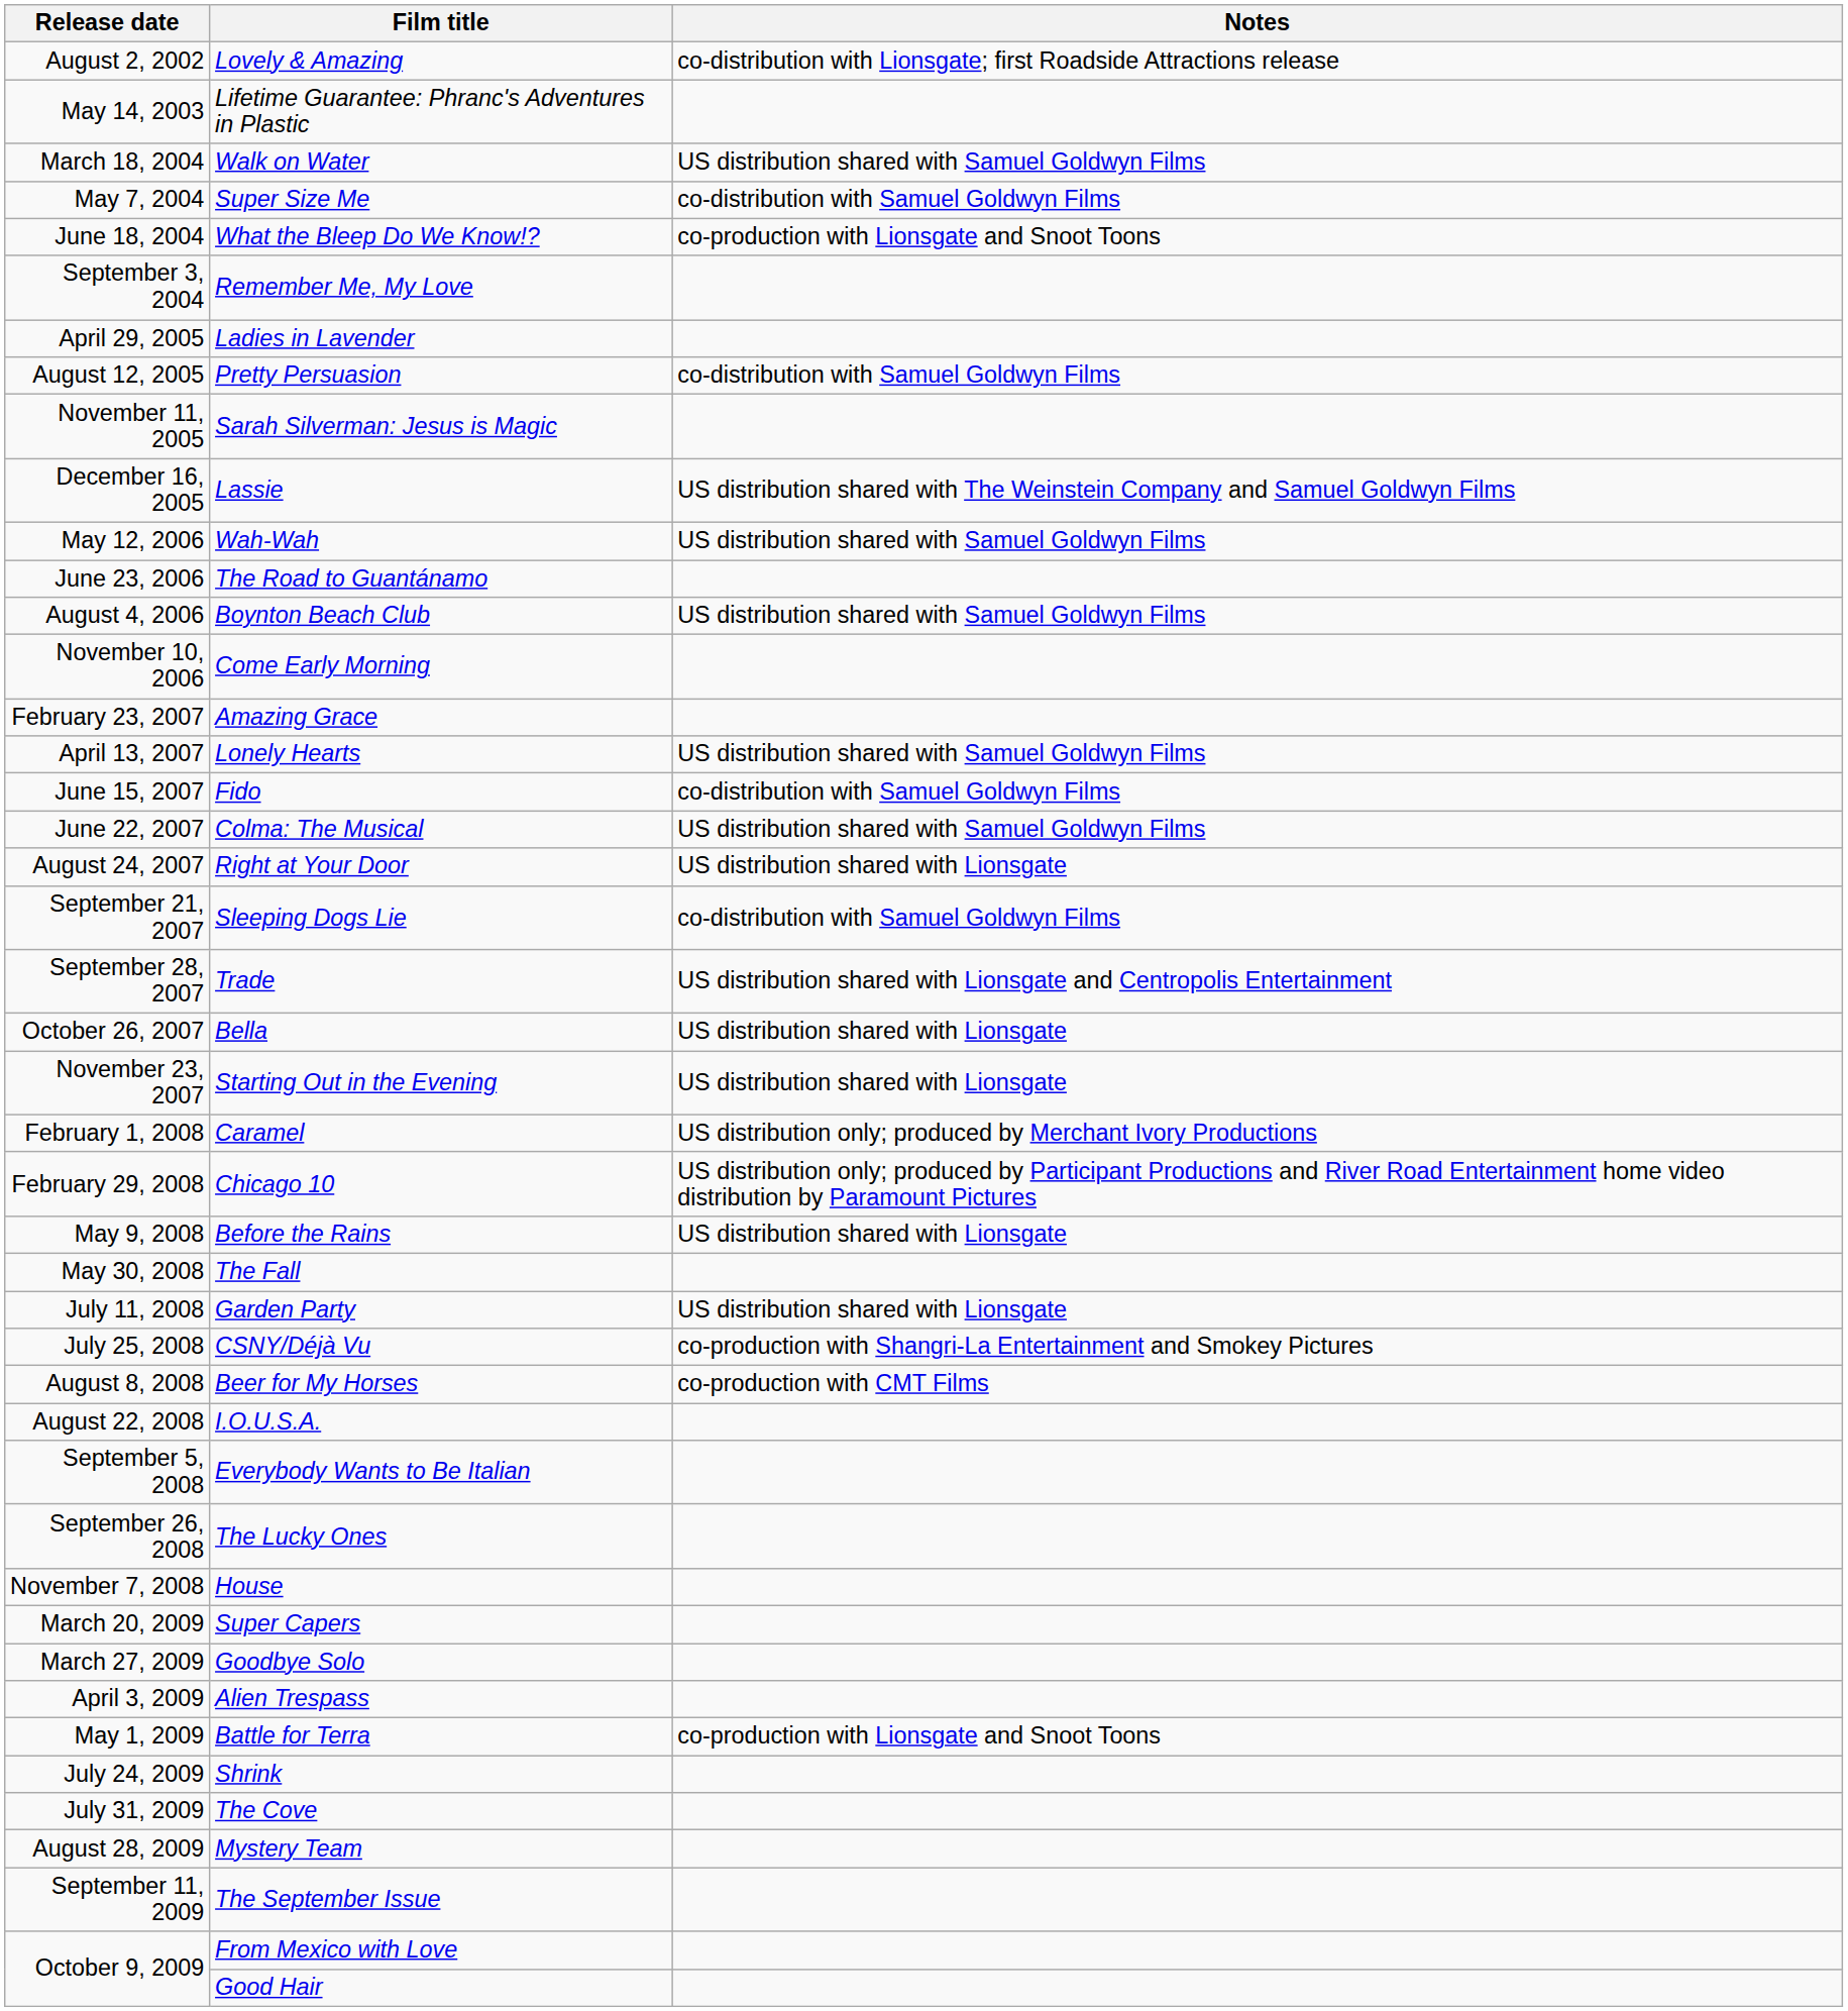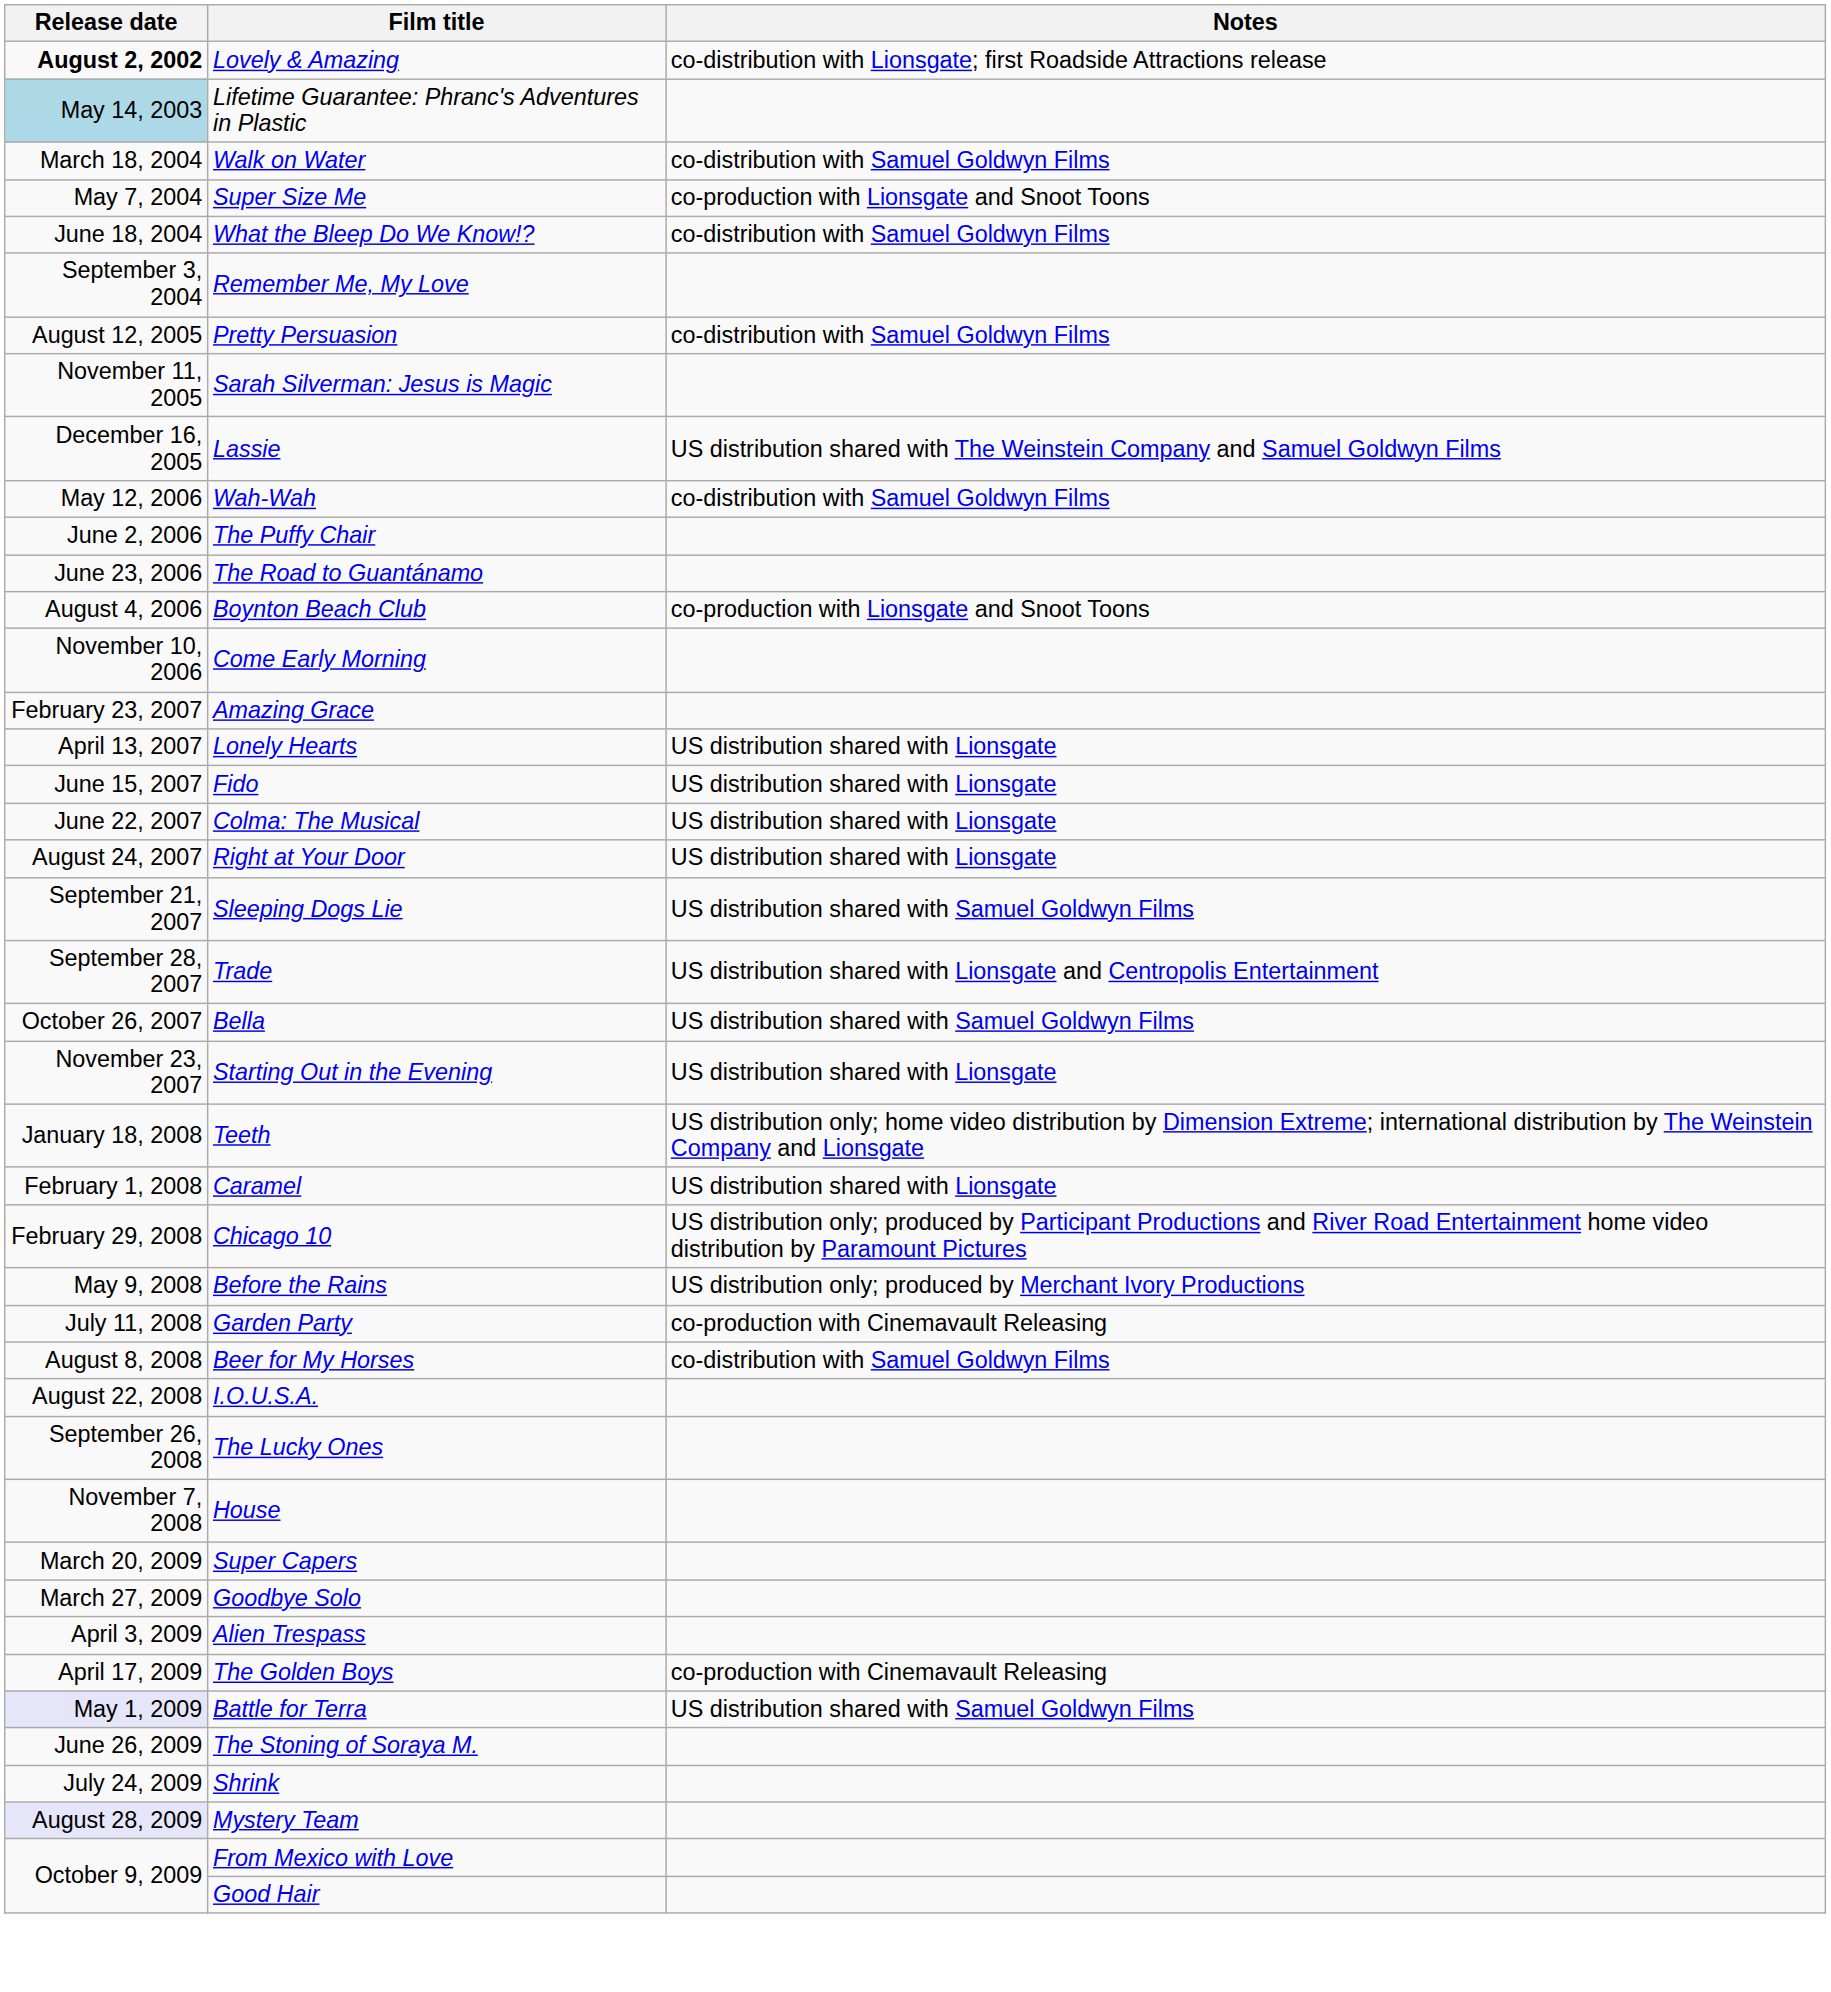Lovely & Amazing | Release date: normal -> bold
Lifetime Guarantee: Phranc's Adventures in Plastic | Release date: no background -> lightblue background
Walk on Water | Notes: US distribution shared with Samuel Goldwyn Films -> co-distribution with Samuel Goldwyn Films
Super Size Me | Notes: co-distribution with Samuel Goldwyn Films -> co-production with Lionsgate and Snoot Toons
What the Bleep Do We Know!? | Notes: co-production with Lionsgate and Snoot Toons -> co-distribution with Samuel Goldwyn Films
- row: April 29, 2005 | Ladies in Lavender
Wah-Wah | Notes: US distribution shared with Samuel Goldwyn Films -> co-distribution with Samuel Goldwyn Films
+ row: June 2, 2006 | The Puffy Chair
Boynton Beach Club | Notes: US distribution shared with Samuel Goldwyn Films -> co-production with Lionsgate and Snoot Toons
Lonely Hearts | Notes: US distribution shared with Samuel Goldwyn Films -> US distribution shared with Lionsgate
Fido | Notes: co-distribution with Samuel Goldwyn Films -> US distribution shared with Lionsgate
Colma: The Musical | Notes: US distribution shared with Samuel Goldwyn Films -> US distribution shared with Lionsgate
Sleeping Dogs Lie | Notes: co-distribution with Samuel Goldwyn Films -> US distribution shared with Samuel Goldwyn Films
Bella | Notes: US distribution shared with Lionsgate -> US distribution shared with Samuel Goldwyn Films
+ row: January 18, 2008 | Teeth | US distribution only; home video distribution by Dimension Extreme; international distribution by The Weinstein Company and Lionsgate
Caramel | Notes: US distribution only; produced by Merchant Ivory Productions -> US distribution shared with Lionsgate
Before the Rains | Notes: US distribution shared with Lionsgate -> US distribution only; produced by Merchant Ivory Productions
- row: May 30, 2008 | The Fall
Garden Party | Notes: US distribution shared with Lionsgate -> co-production with Cinemavault Releasing
- row: July 25, 2008 | CSNY/Déjà Vu | co-production with Shangri-La Entertainment and Smokey Pictures
Beer for My Horses | Notes: co-production with CMT Films -> co-distribution with Samuel Goldwyn Films
- row: September 5, 2008 | Everybody Wants to Be Italian
+ row: April 17, 2009 | The Golden Boys | co-production with Cinemavault Releasing
Battle for Terra | Release date: no background -> lavender background
Battle for Terra | Notes: co-production with Lionsgate and Snoot Toons -> US distribution shared with Samuel Goldwyn Films
+ row: June 26, 2009 | The Stoning of Soraya M.
- row: July 31, 2009 | The Cove
Mystery Team | Release date: no background -> lavender background
- row: September 11, 2009 | The September Issue
